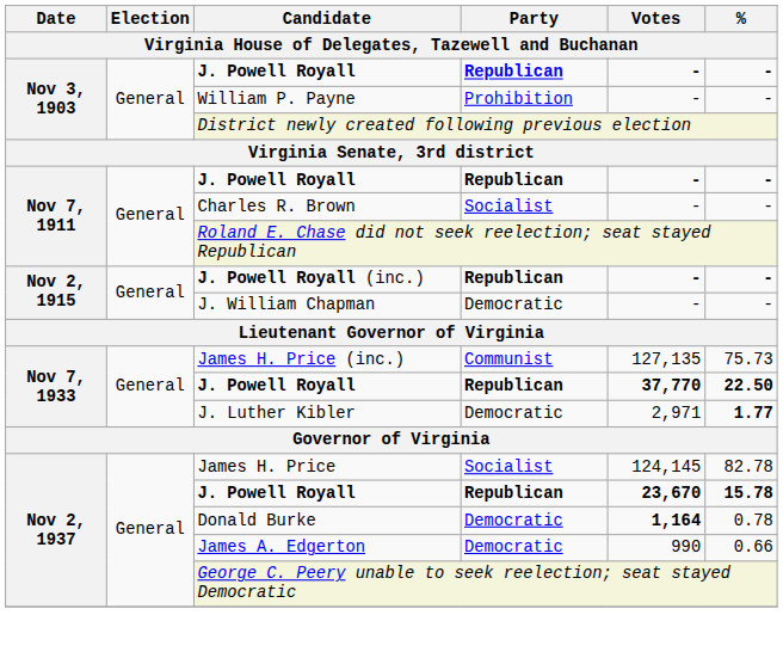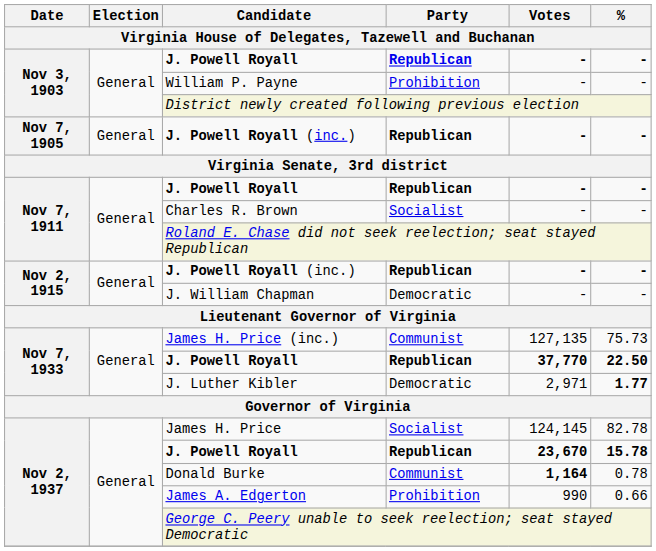+ row: Nov 7, 1905 | General | J. Powell Royall (inc.) | Republican | - | -
Donald Burke | Party: Democratic -> Communist
James A. Edgerton | Party: Democratic -> Prohibition
